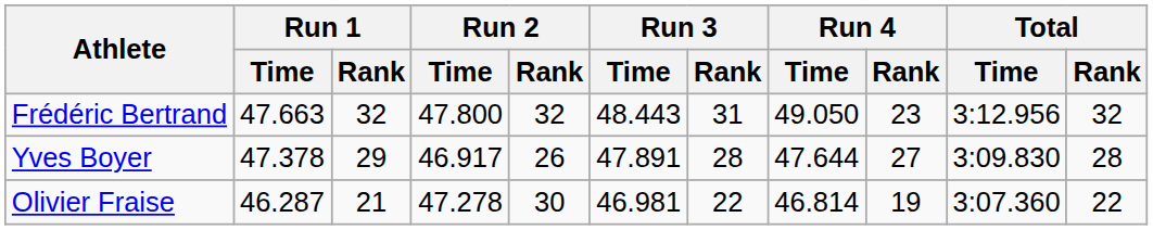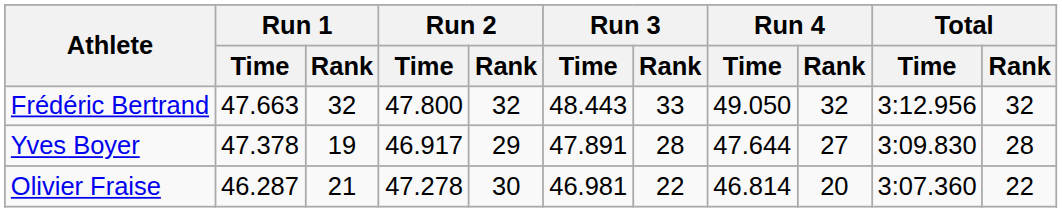Frédéric Bertrand | Run 3 / Rank: 31 -> 33
Frédéric Bertrand | Run 4 / Rank: 23 -> 32
Yves Boyer | Run 1 / Rank: 29 -> 19
Yves Boyer | Run 2 / Rank: 26 -> 29
Olivier Fraise | Run 4 / Rank: 19 -> 20
